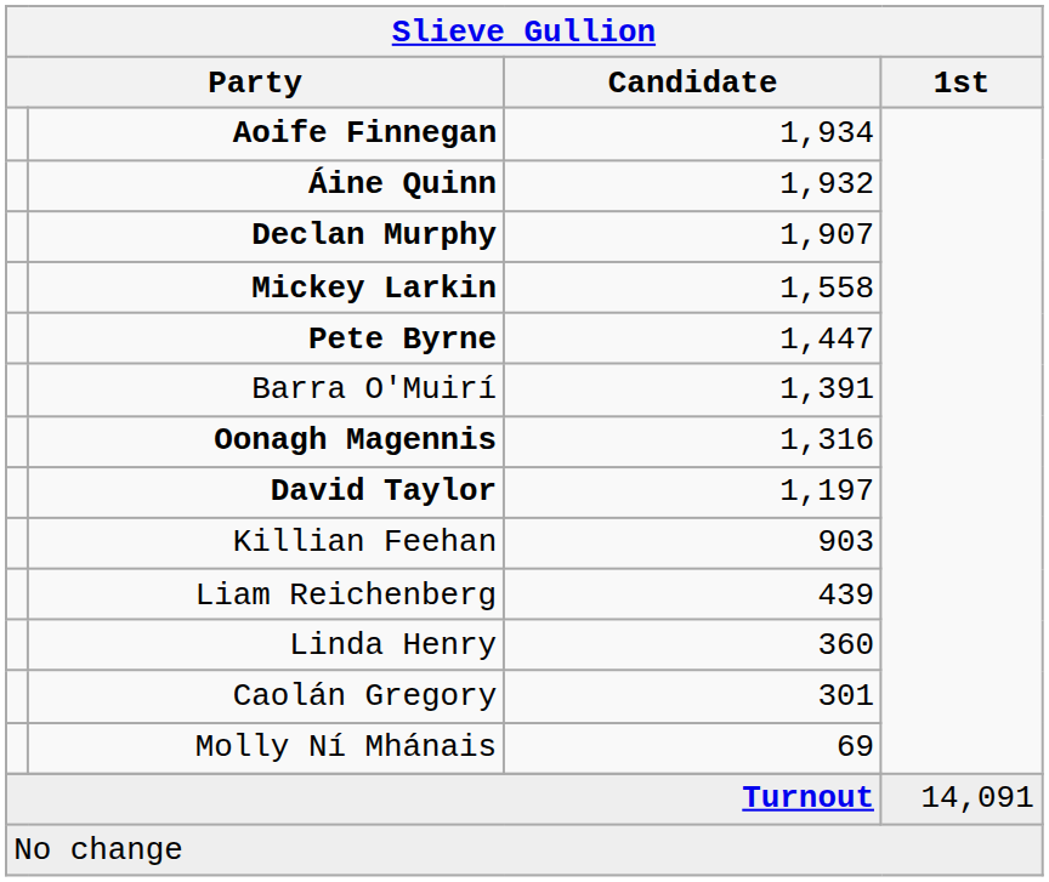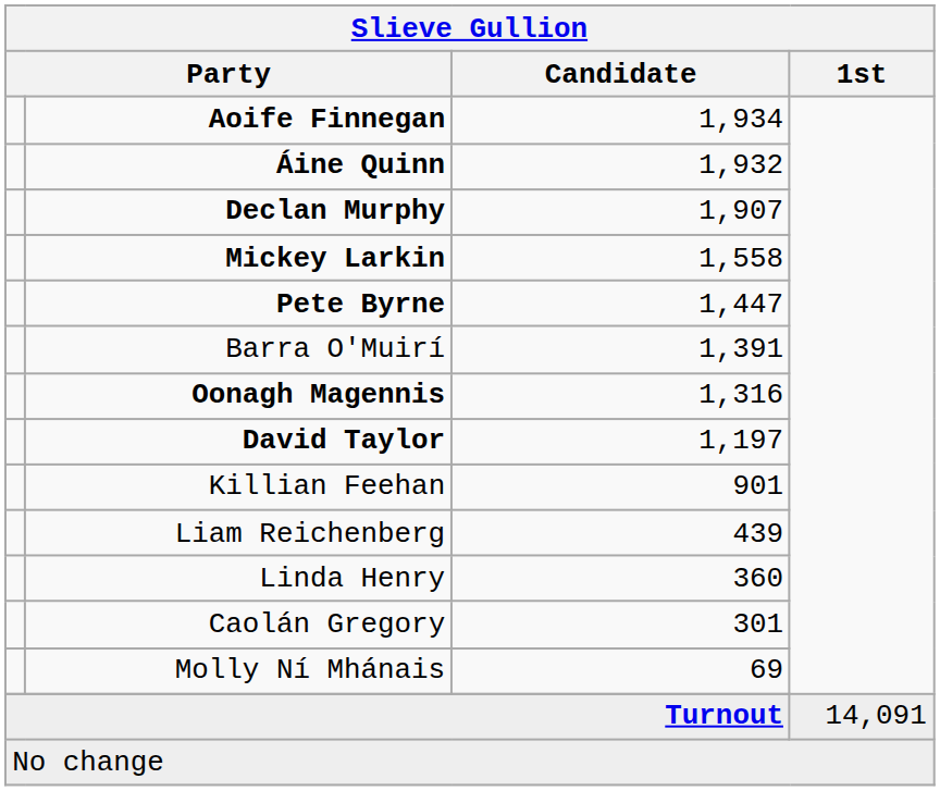Killian Feehan | Candidate: 903 -> 901
